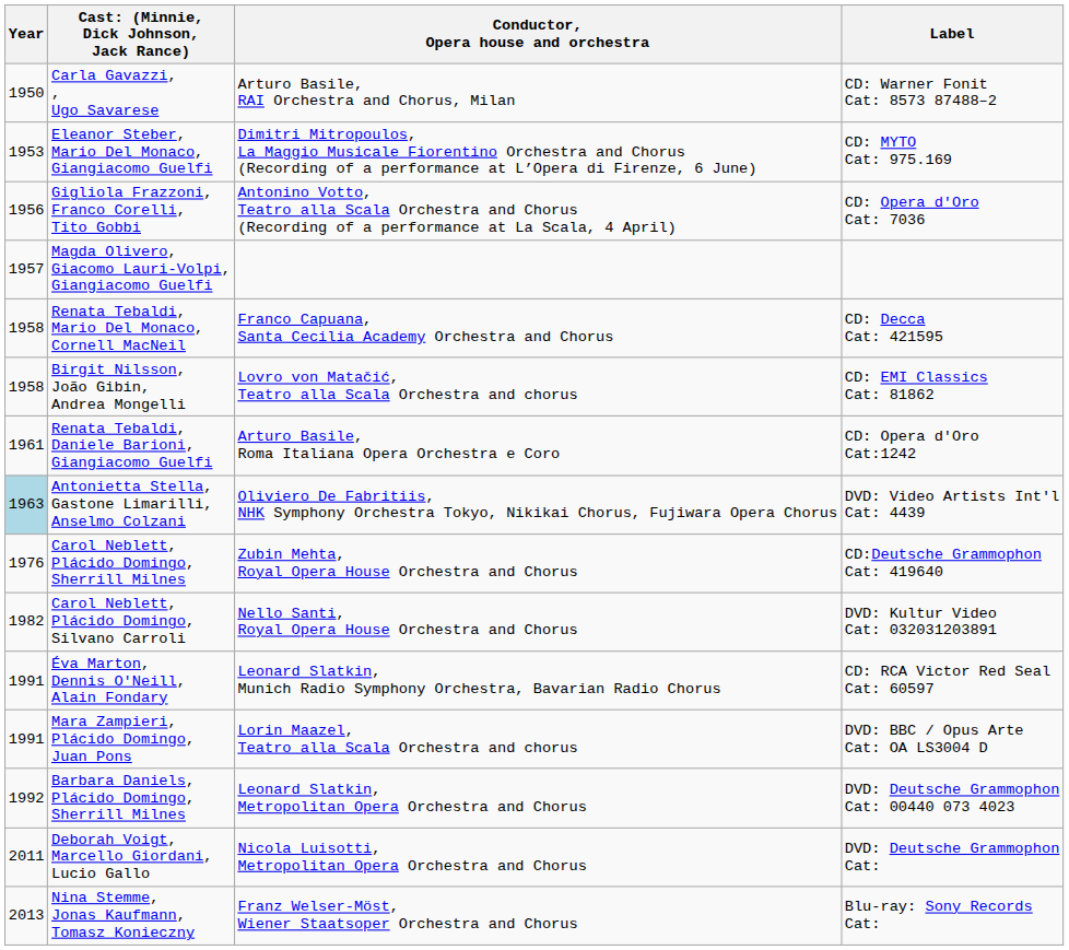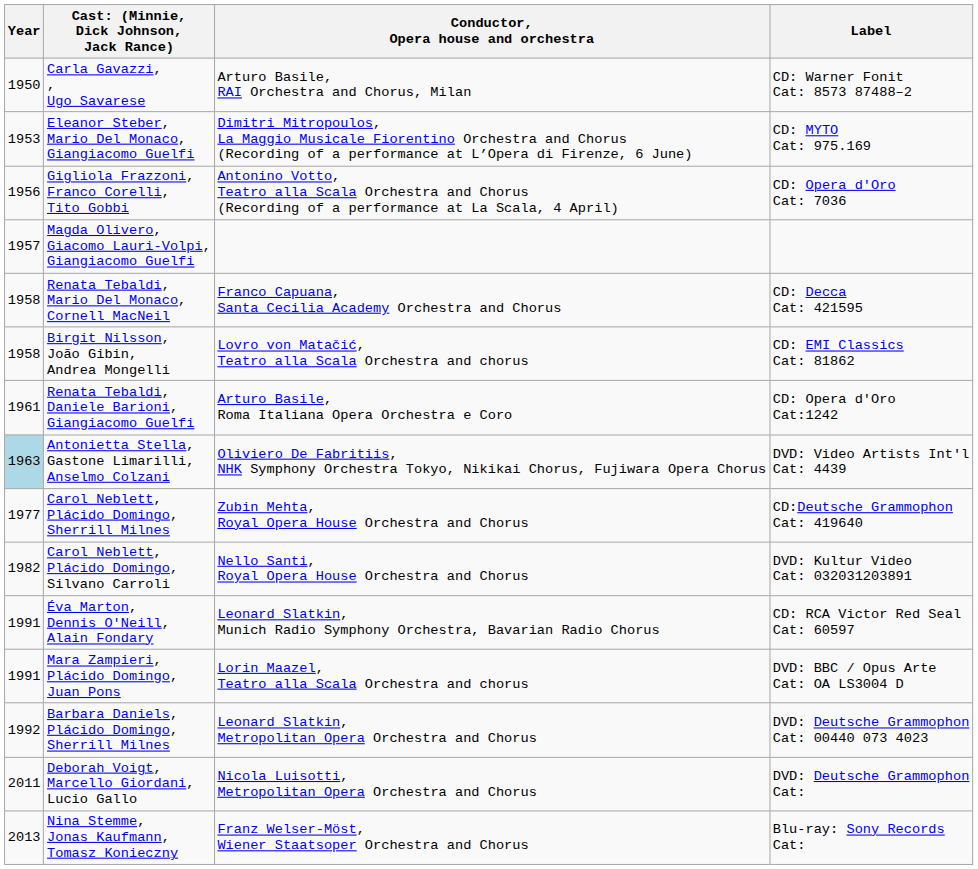Carol Neblett, Plácido Domingo, Sherrill Milnes | Year: 1976 -> 1977
